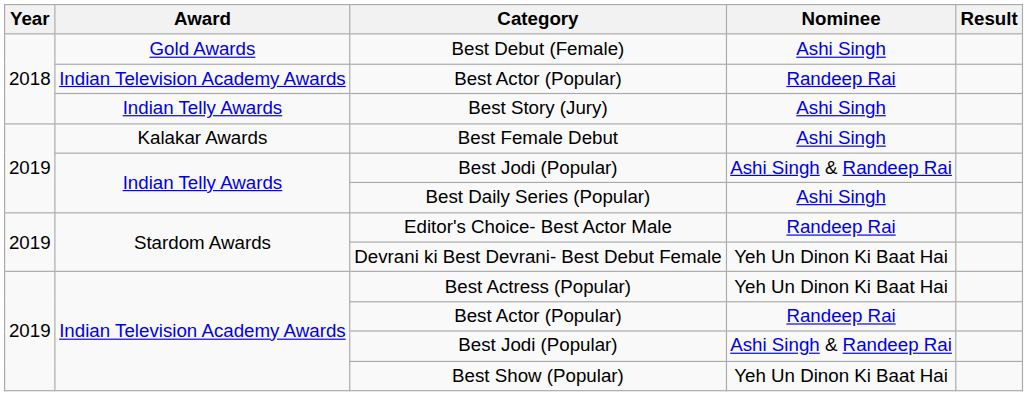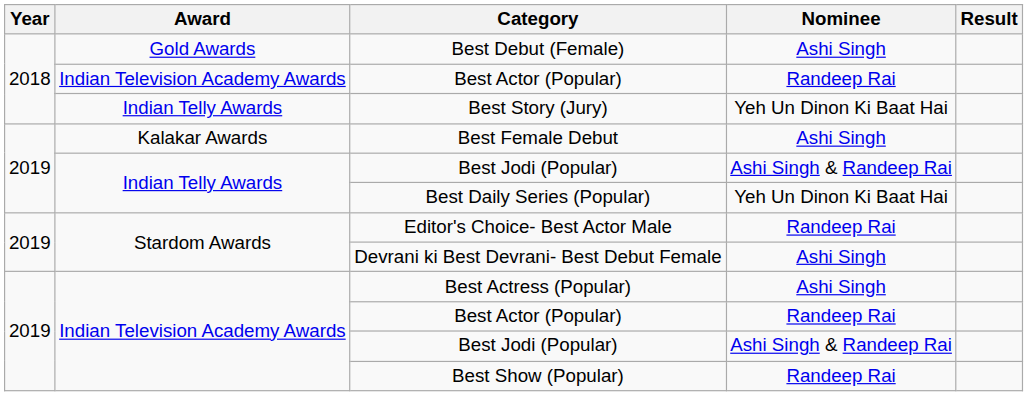Best Story (Jury) | Nominee: Ashi Singh -> Yeh Un Dinon Ki Baat Hai
Best Daily Series (Popular) | Nominee: Ashi Singh -> Yeh Un Dinon Ki Baat Hai
Devrani ki Best Devrani- Best Debut Female | Nominee: Yeh Un Dinon Ki Baat Hai -> Ashi Singh
Best Actress (Popular) | Nominee: Yeh Un Dinon Ki Baat Hai -> Ashi Singh
Best Show (Popular) | Nominee: Yeh Un Dinon Ki Baat Hai -> Randeep Rai
